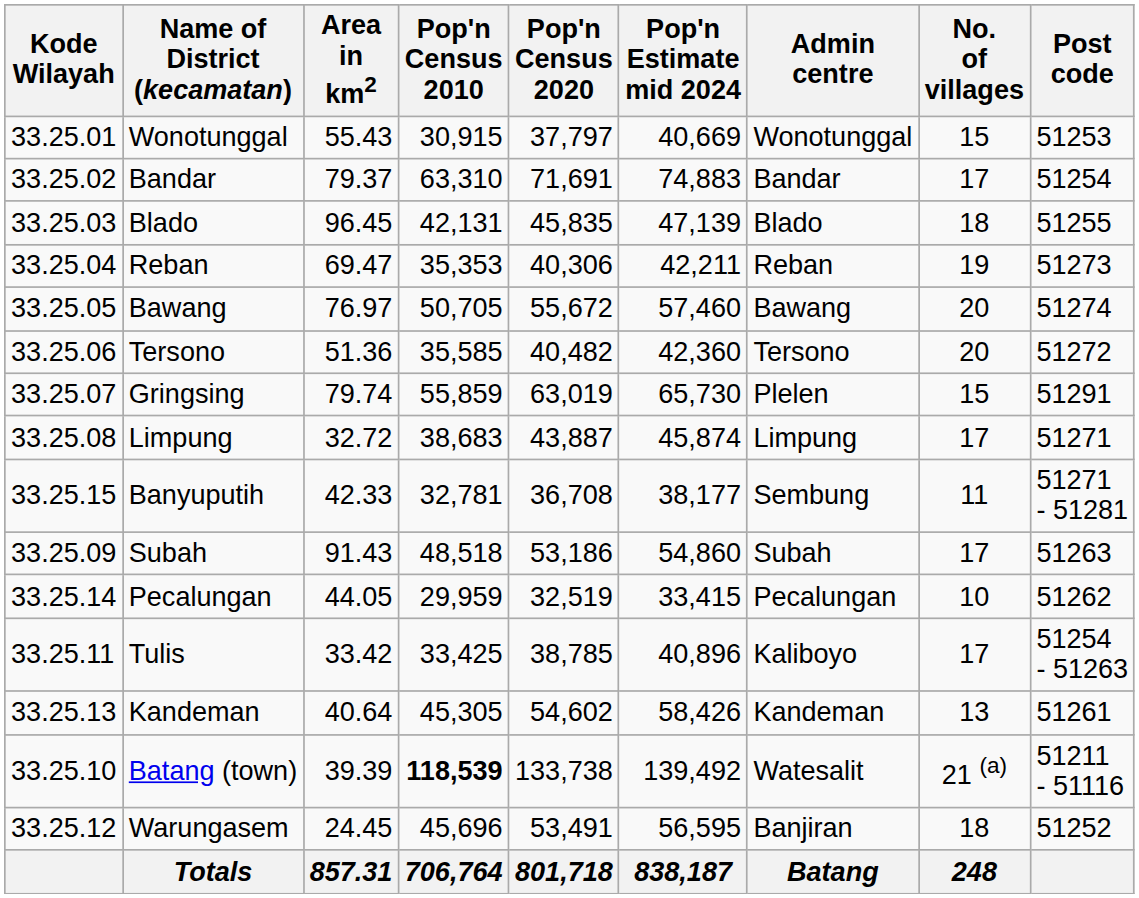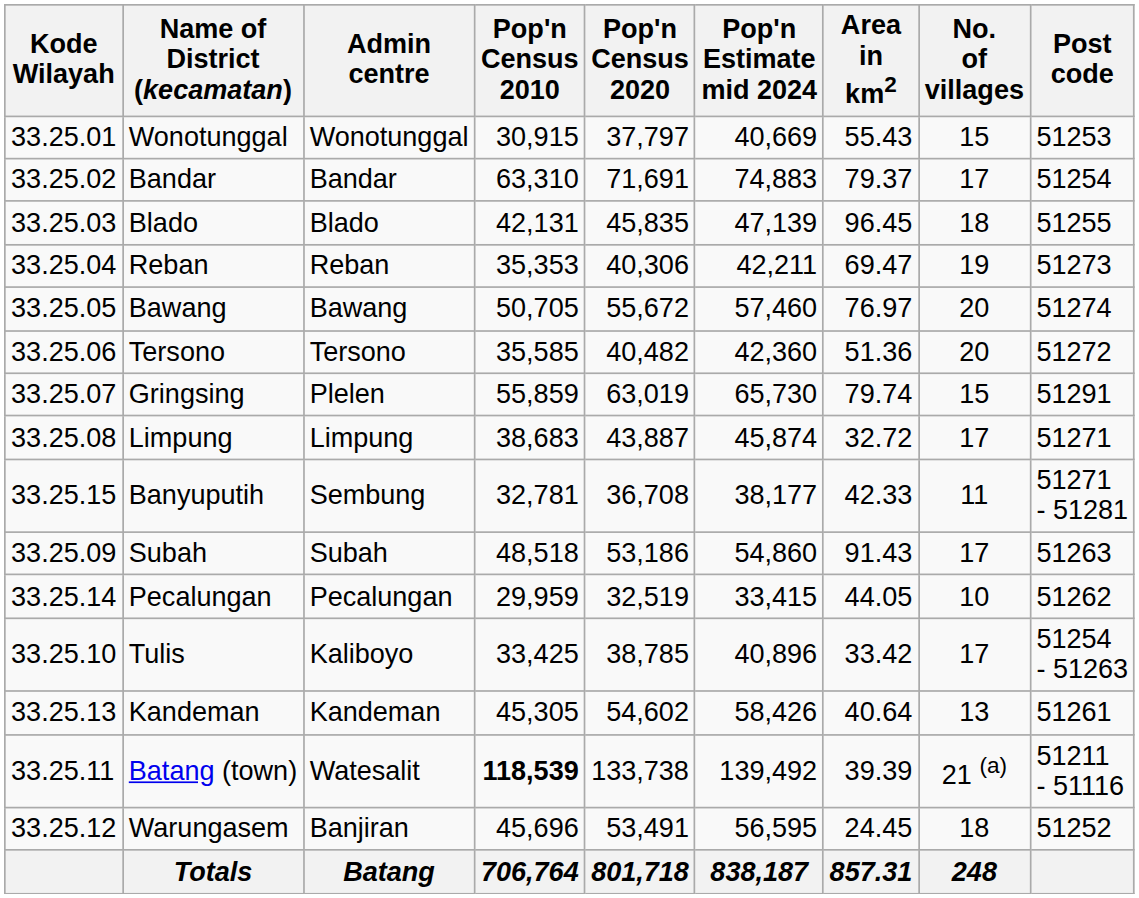columns swapped: Area in km2 <-> Admin centre
Tulis | Kode Wilayah: 33.25.11 -> 33.25.10
Batang (town) | Kode Wilayah: 33.25.10 -> 33.25.11
